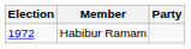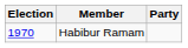Habibur Ramam | Election: 1972 -> 1970
